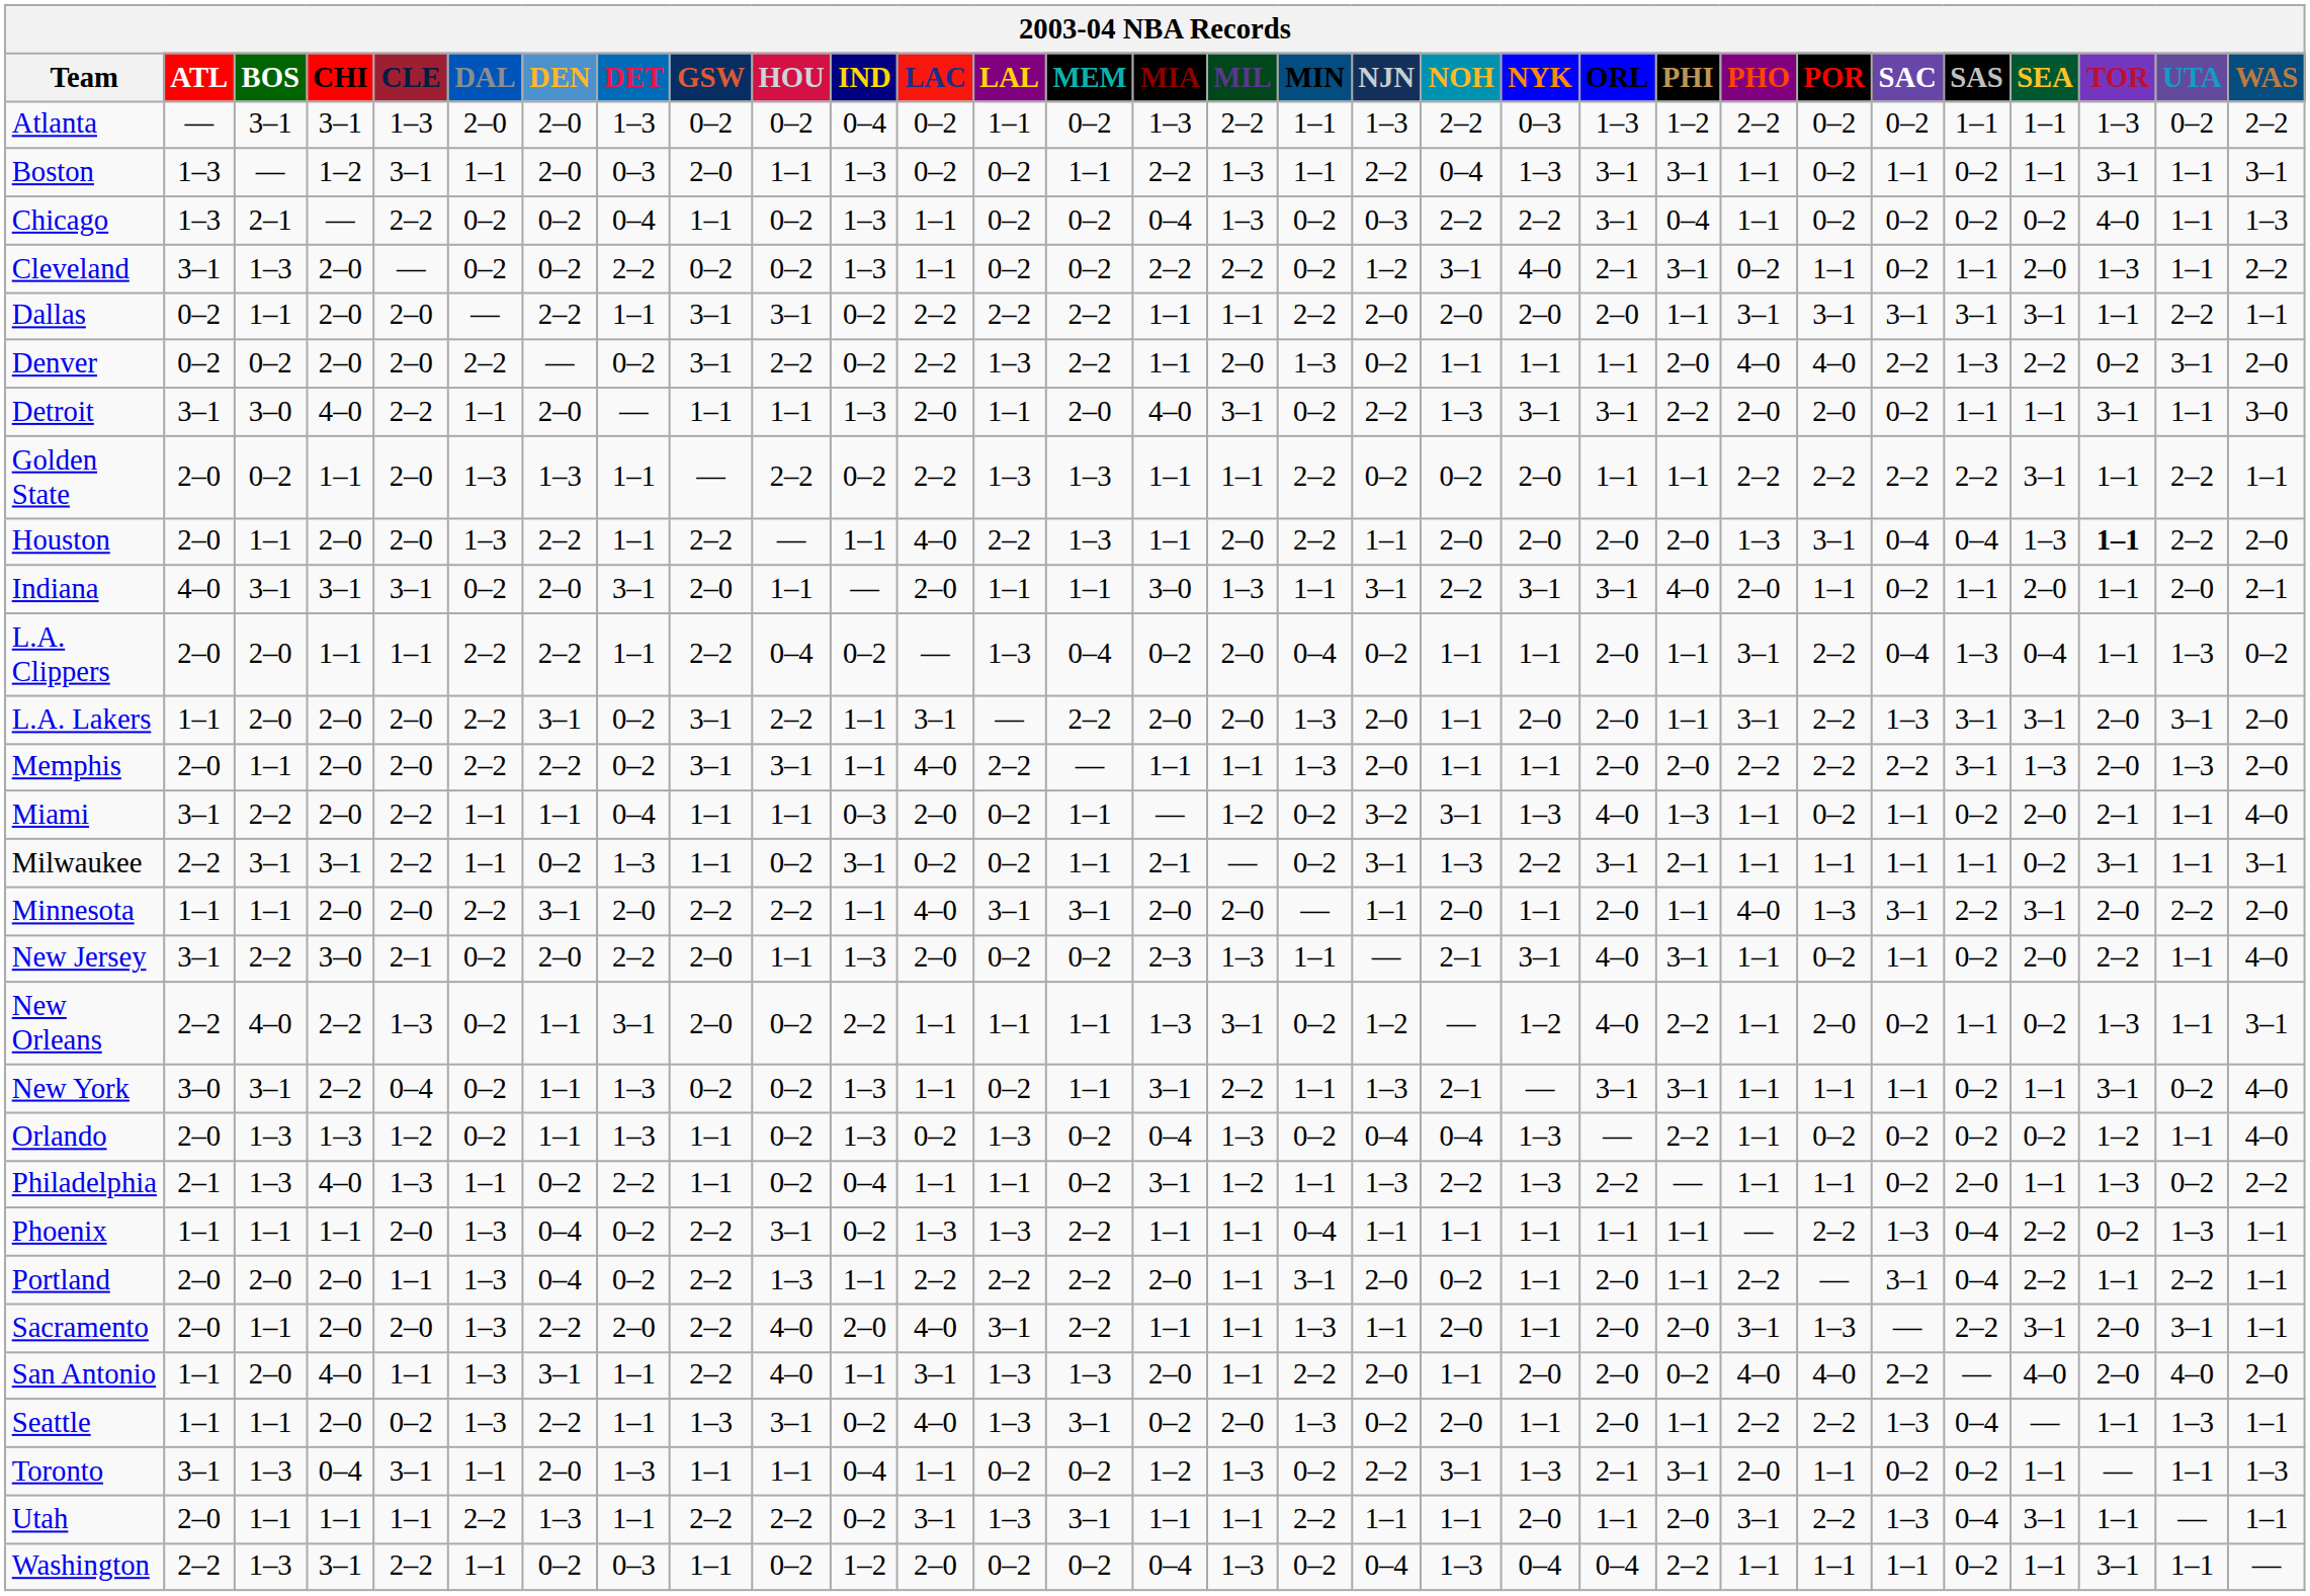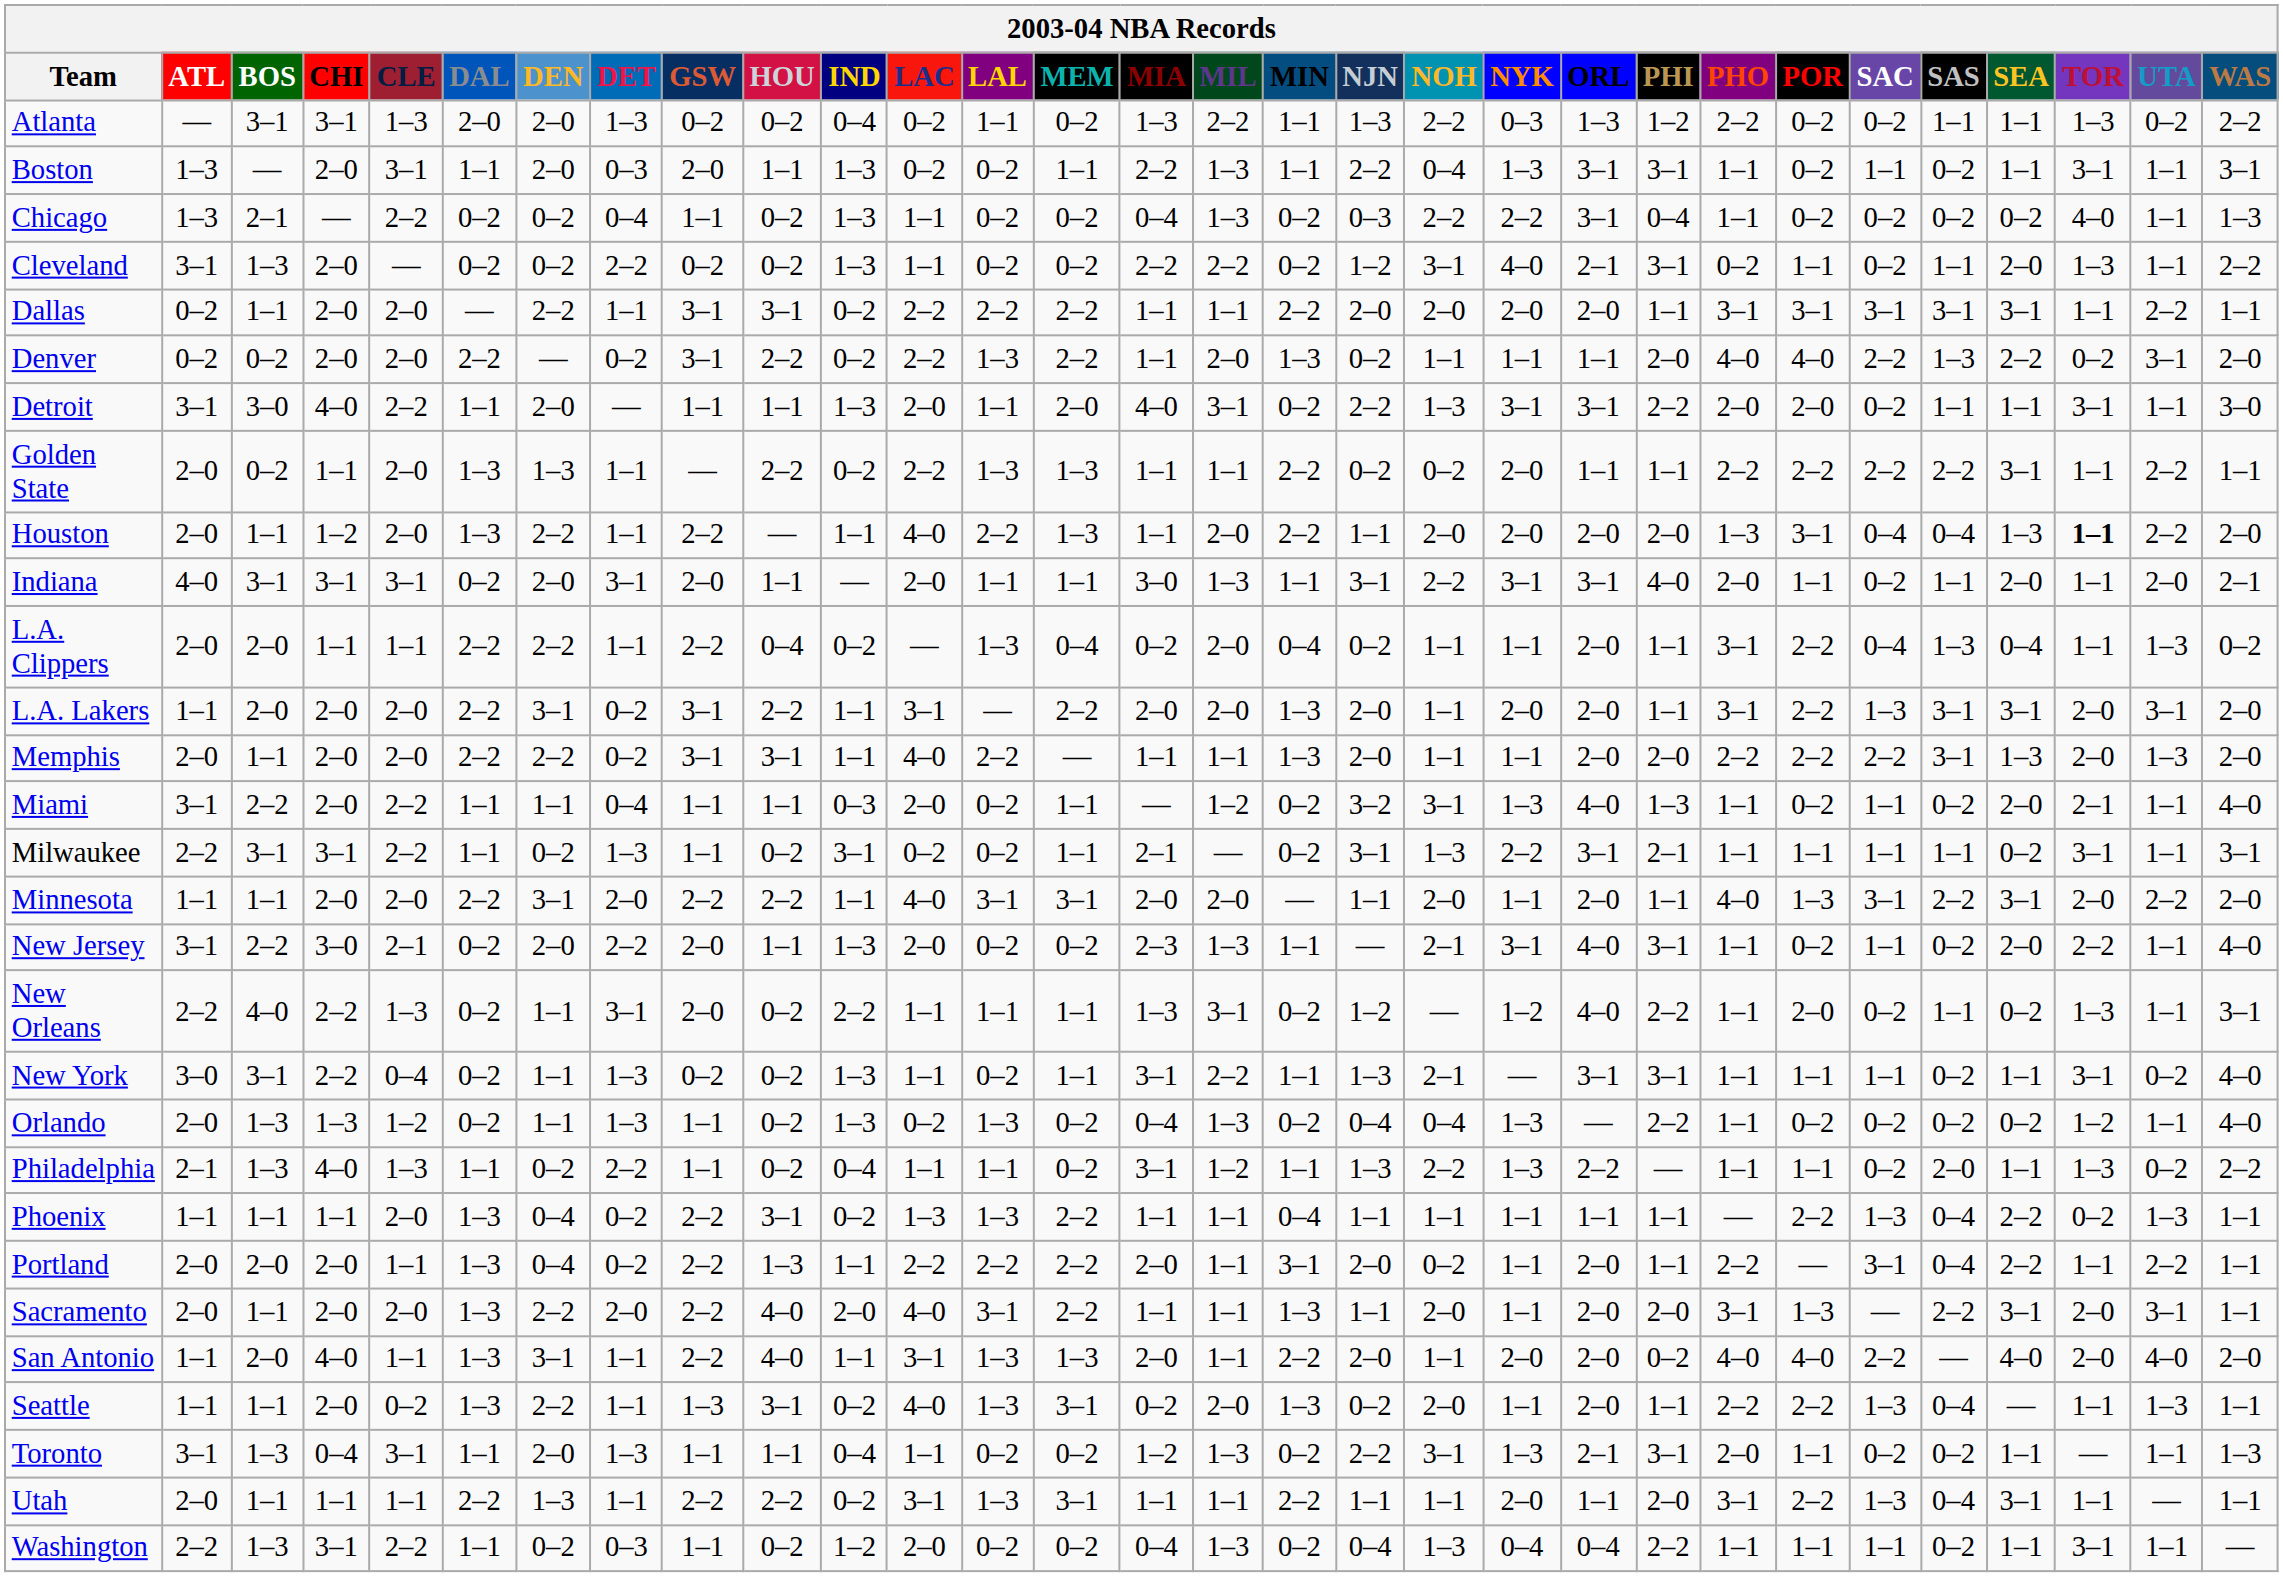Boston | CHI: 1–2 -> 2–0
Houston | CHI: 2–0 -> 1–2
